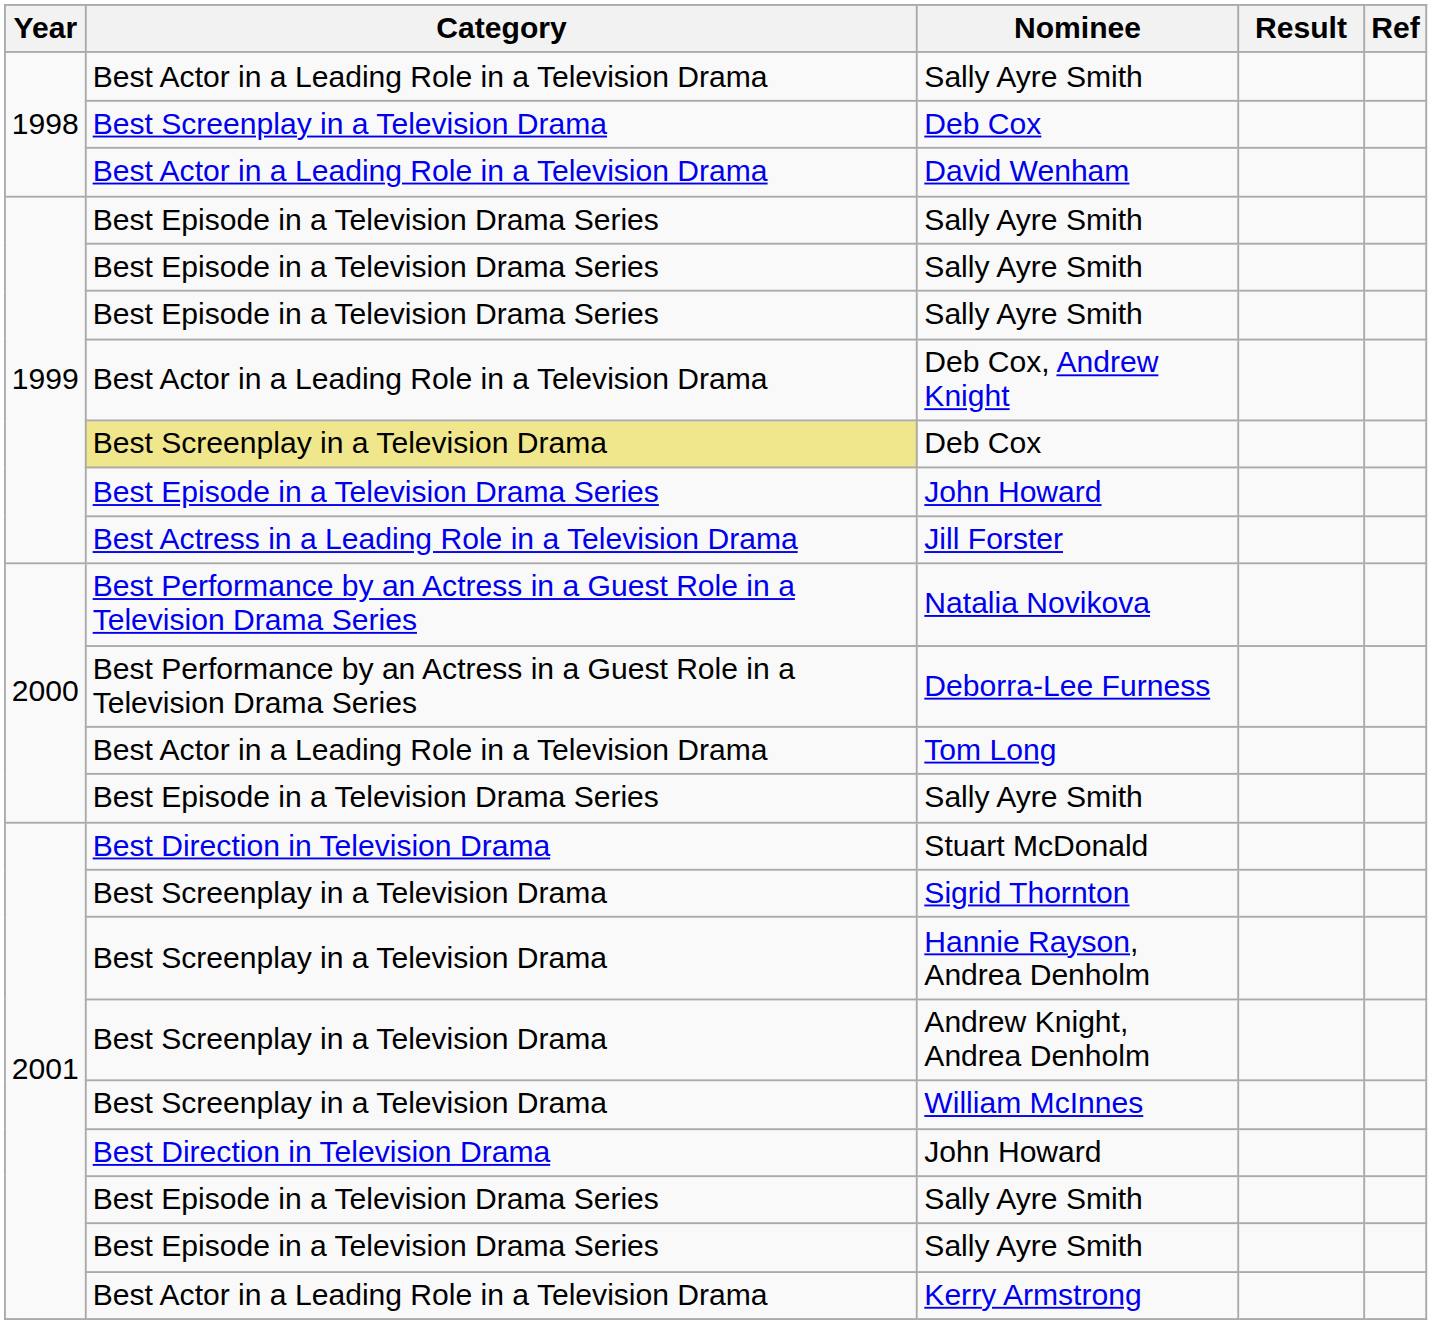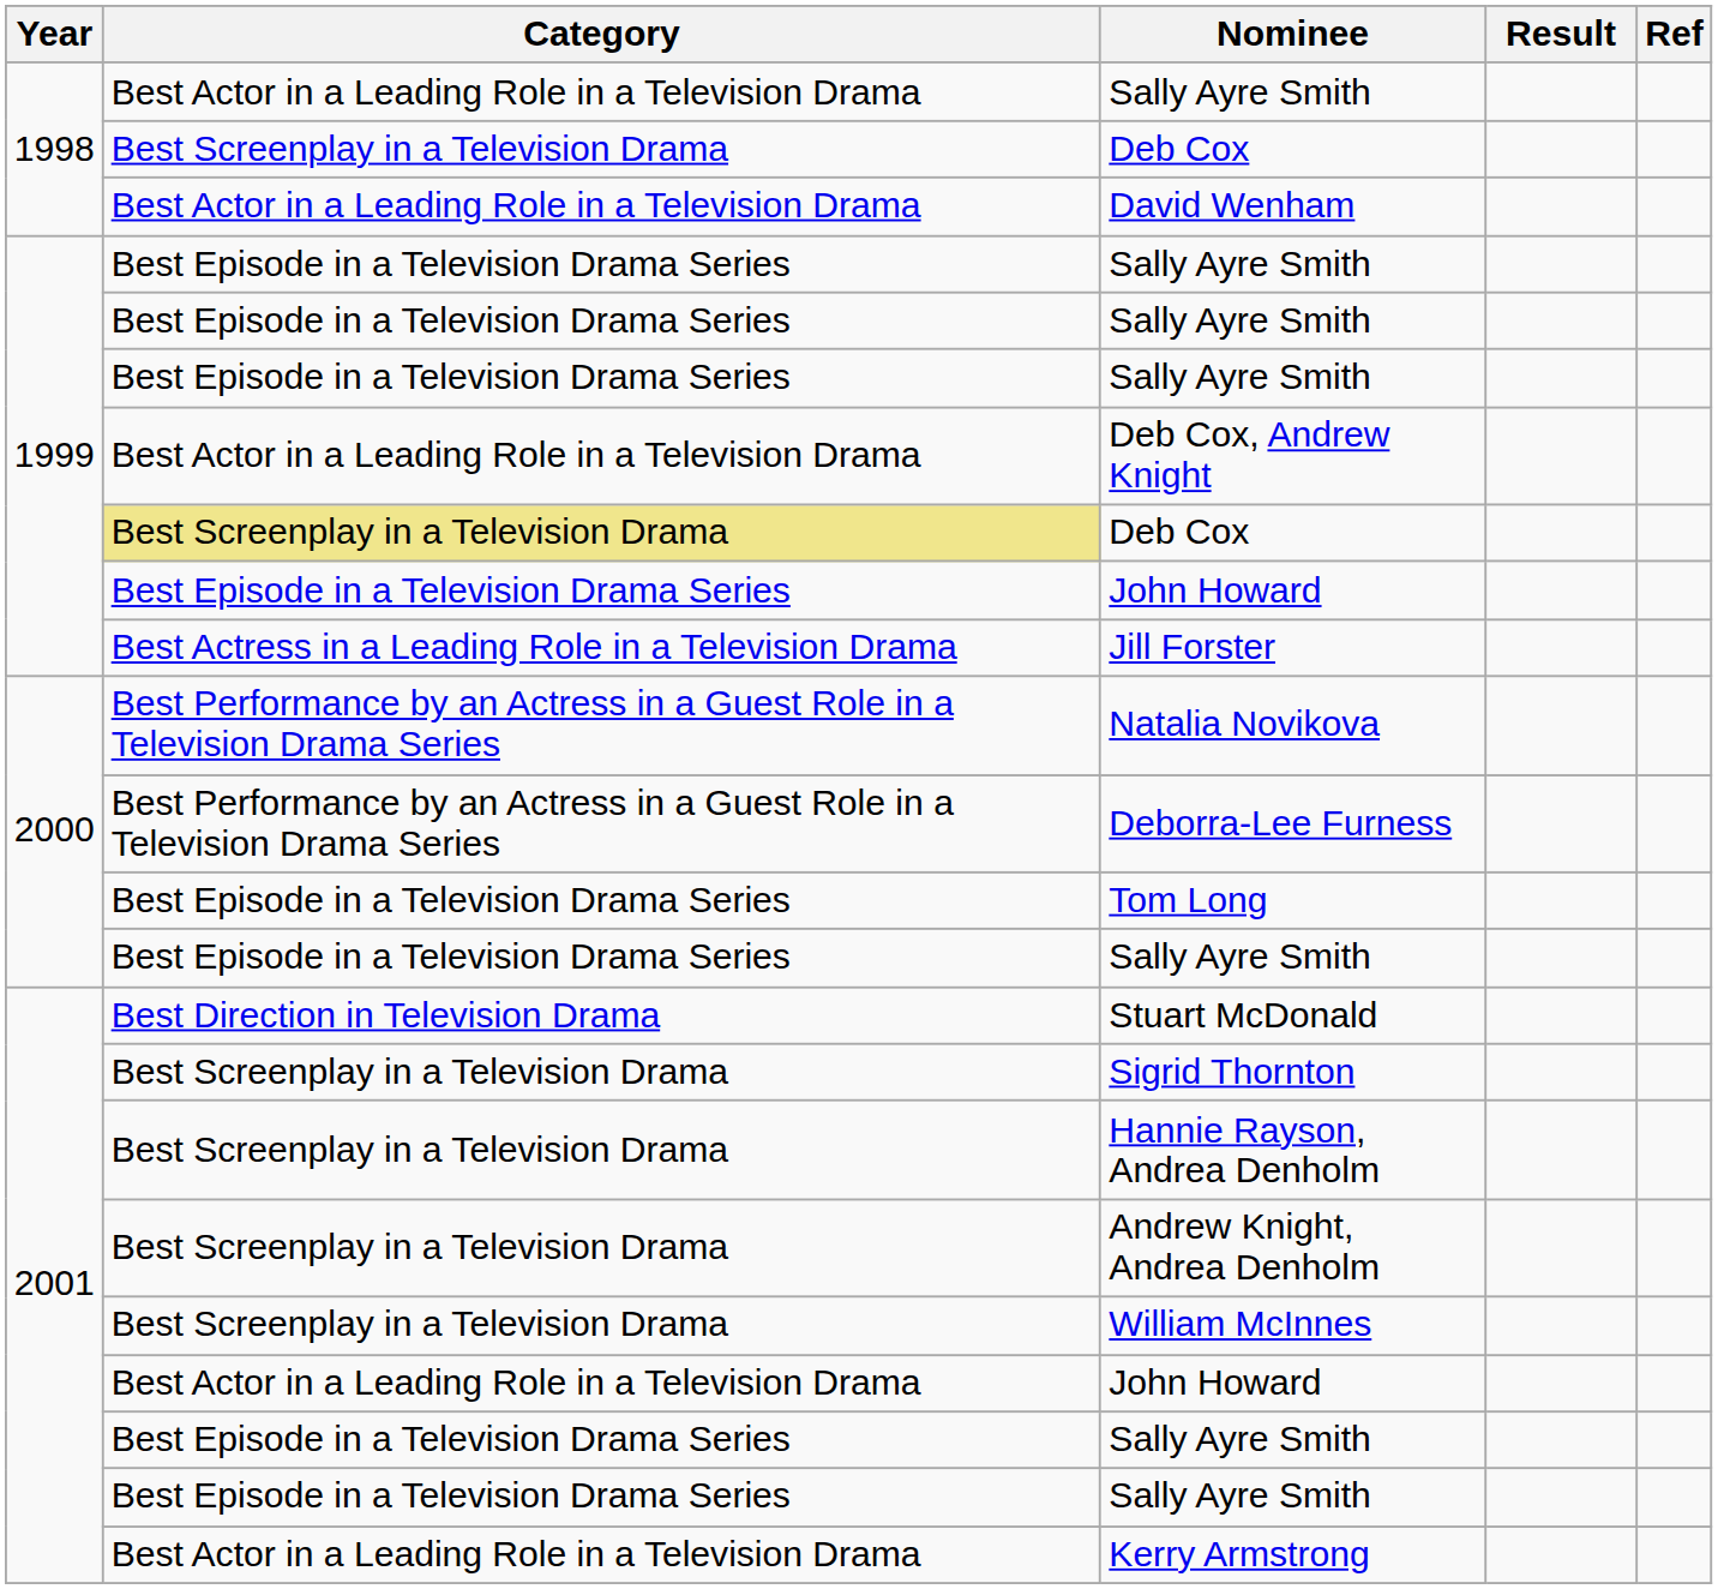Tom Long | Category: Best Actor in a Leading Role in a Television Drama -> Best Episode in a Television Drama Series
2001 / John Howard | Category: Best Direction in Television Drama -> Best Actor in a Leading Role in a Television Drama
